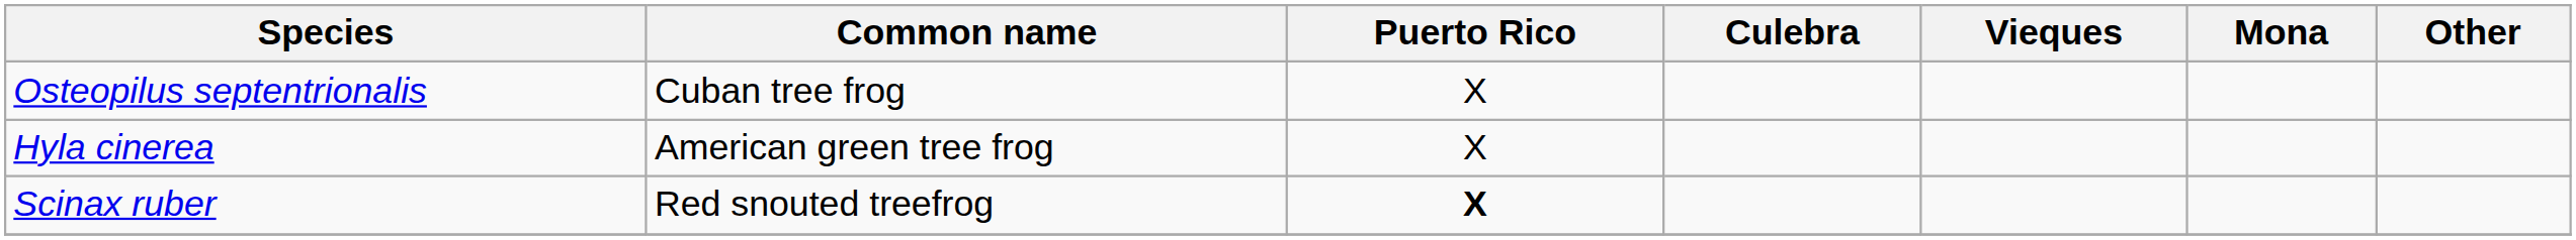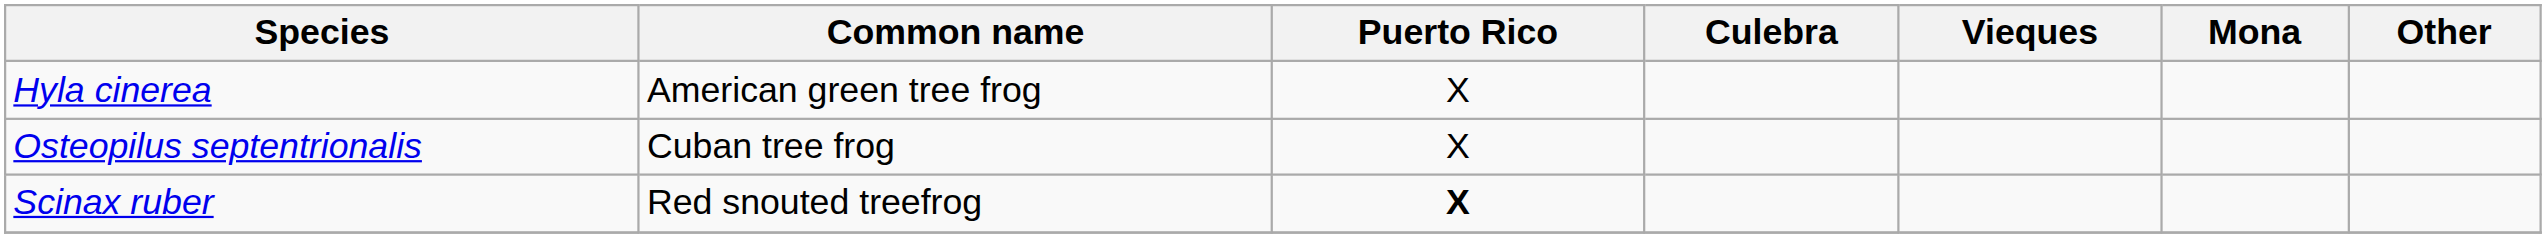rows swapped: Hyla cinerea <-> Osteopilus septentrionalis
